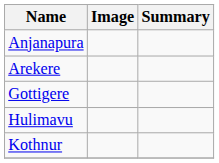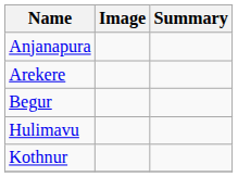+ row: Begur
- row: Gottigere
